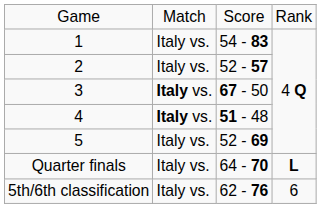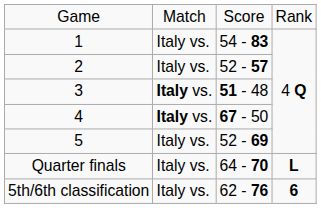3 | column 3: 67 - 50 -> 51 - 48
4 | column 3: 51 - 48 -> 67 - 50
5th/6th classification | column 4: normal -> bold
